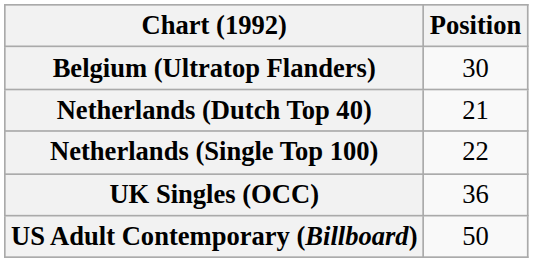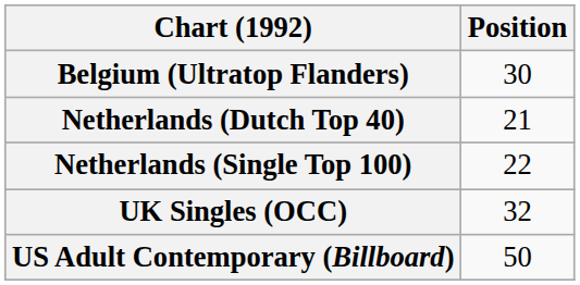UK Singles (OCC) | Position: 36 -> 32
